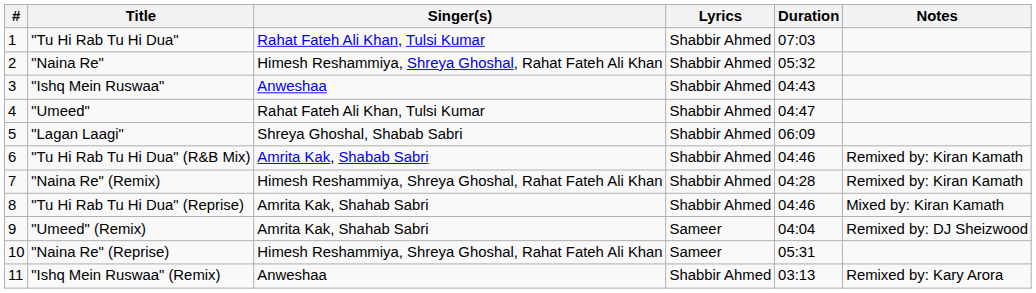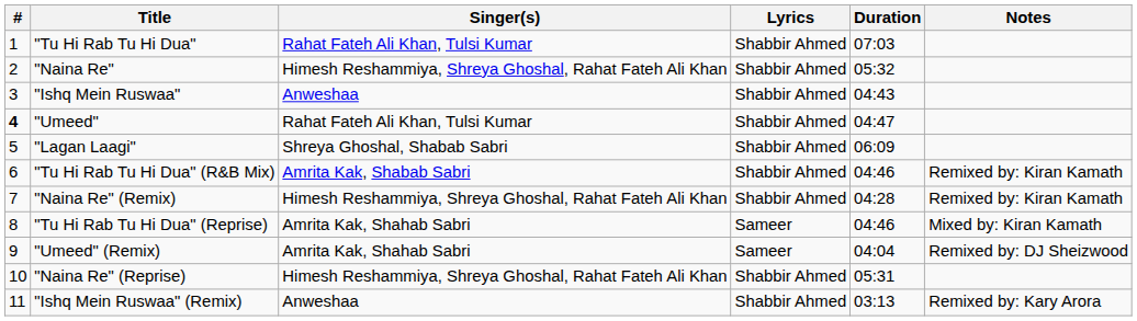"Umeed" | #: normal -> bold
"Tu Hi Rab Tu Hi Dua" (Reprise) | Lyrics: Shabbir Ahmed -> Sameer
"Naina Re" (Reprise) | Lyrics: Sameer -> Shabbir Ahmed
